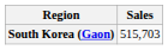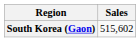South Korea (Gaon) | Sales: 515,703 -> 515,602
